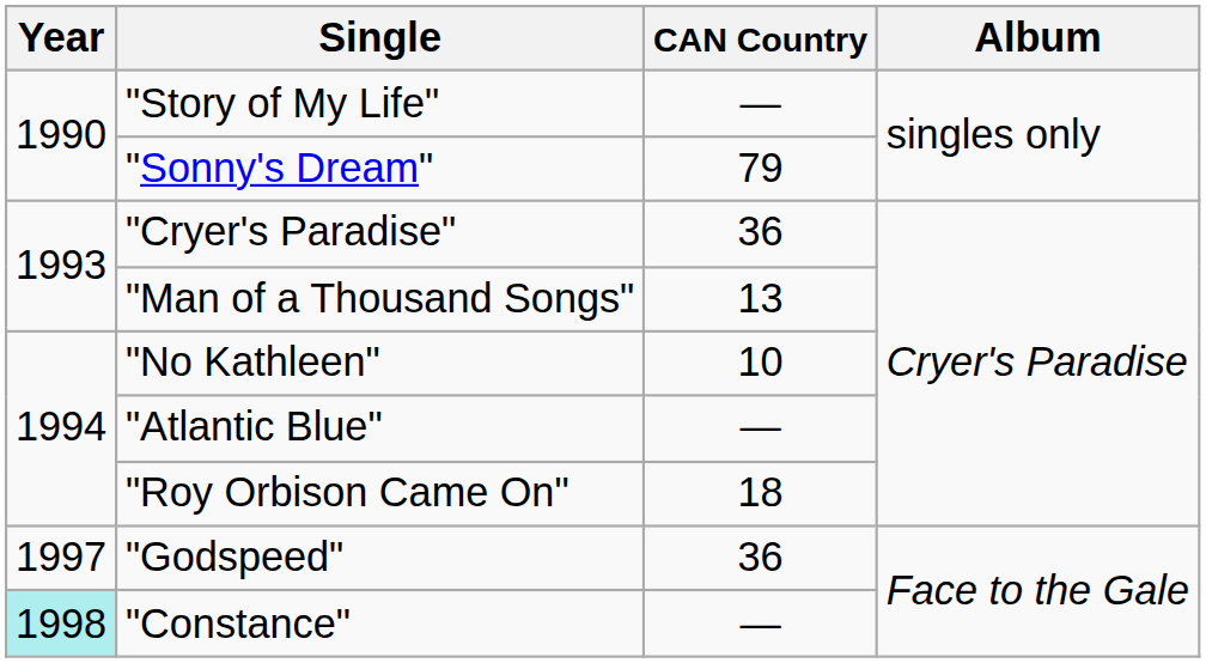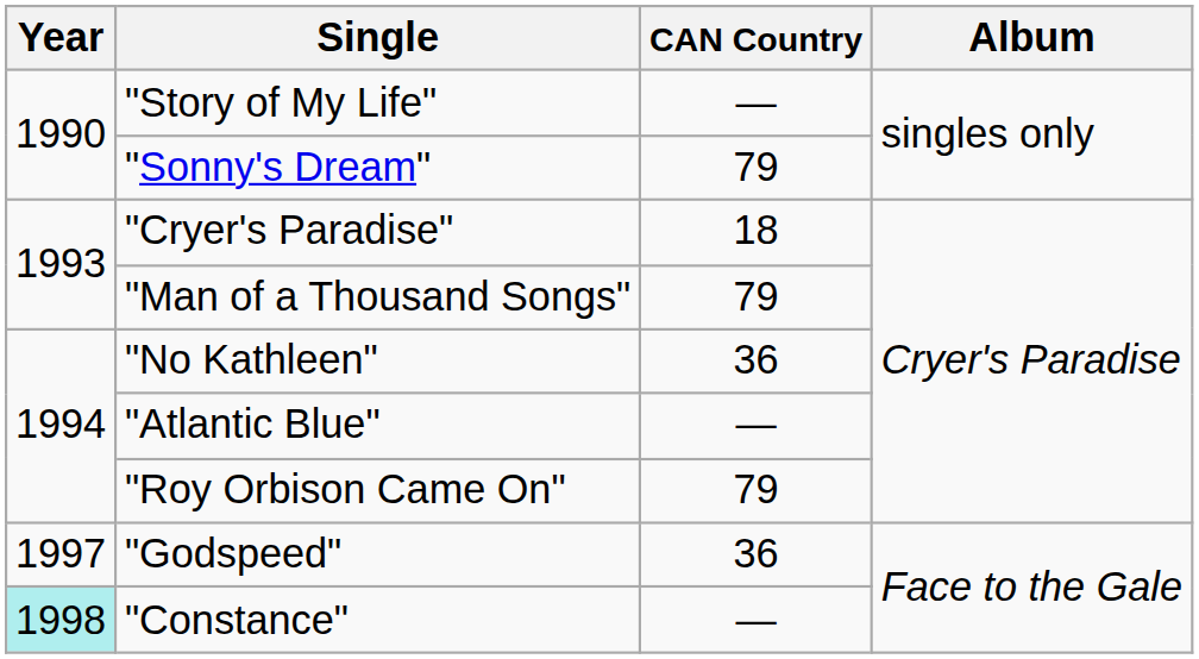"Cryer's Paradise" | CAN Country: 36 -> 18
"Man of a Thousand Songs" | CAN Country: 13 -> 79
"No Kathleen" | CAN Country: 10 -> 36
"Roy Orbison Came On" | CAN Country: 18 -> 79
